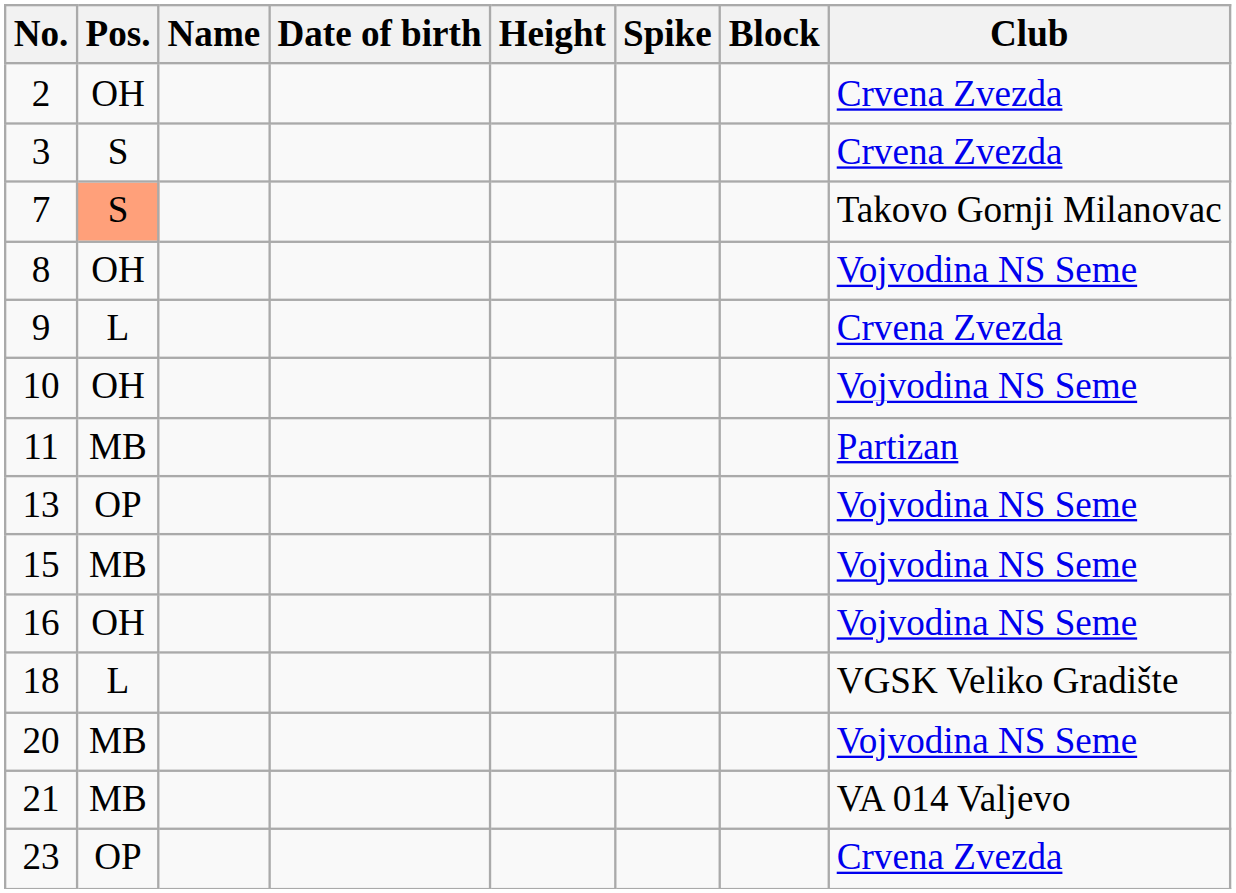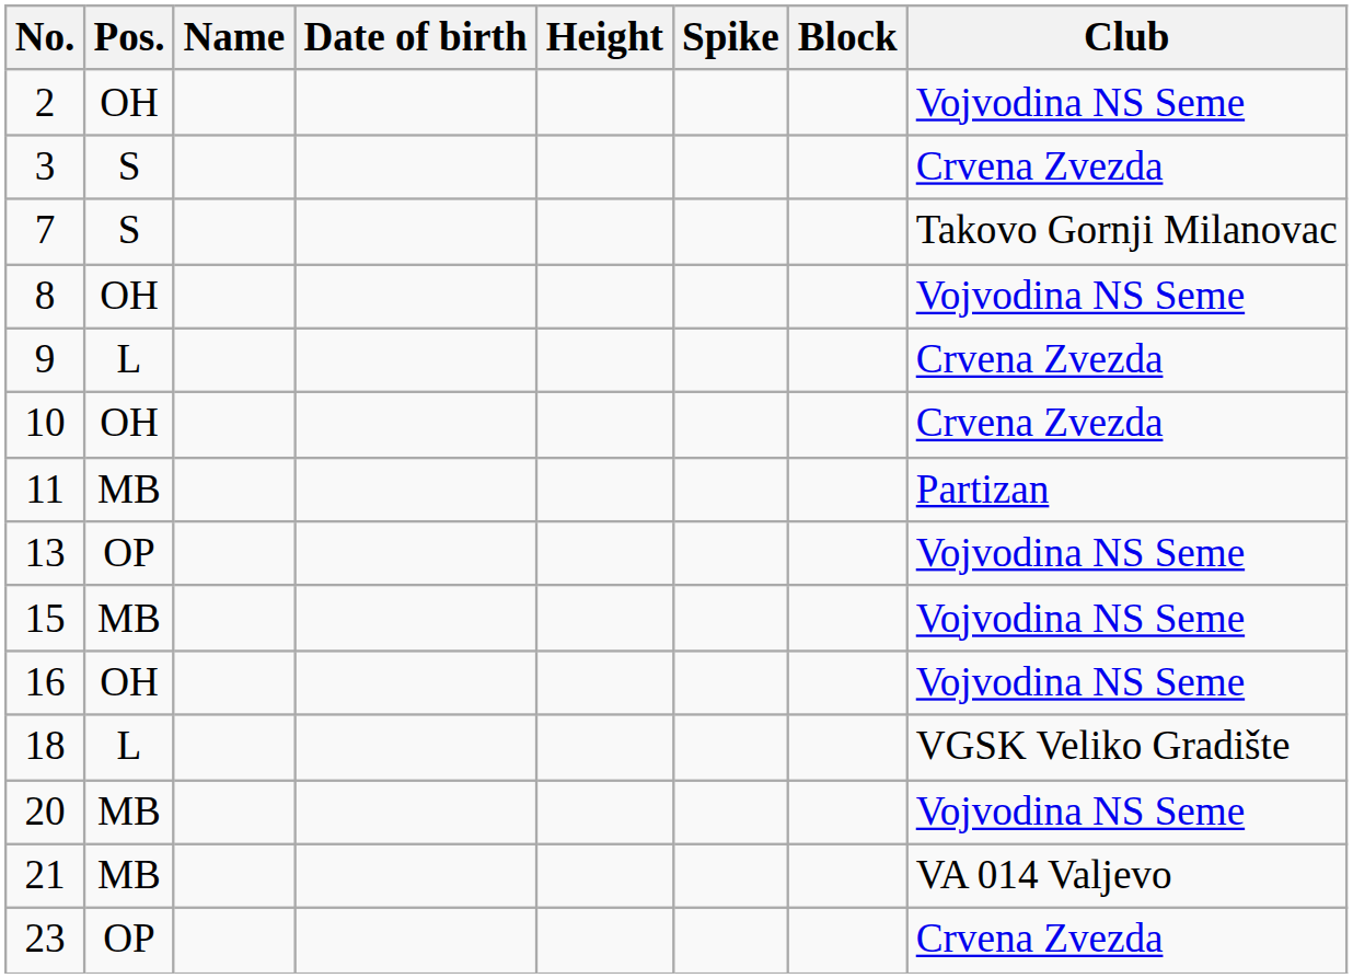2 | Club: Crvena Zvezda -> Vojvodina NS Seme
7 | Pos.: lightsalmon background -> no background
10 | Club: Vojvodina NS Seme -> Crvena Zvezda
